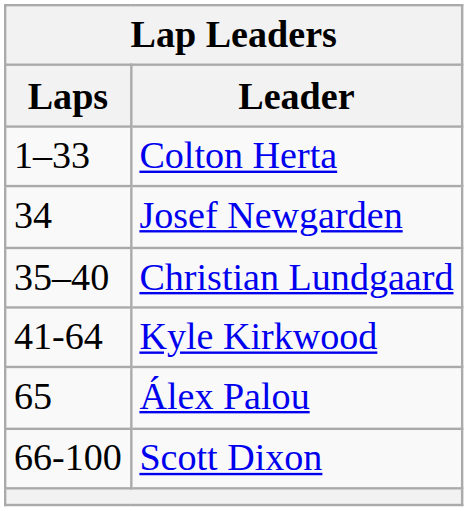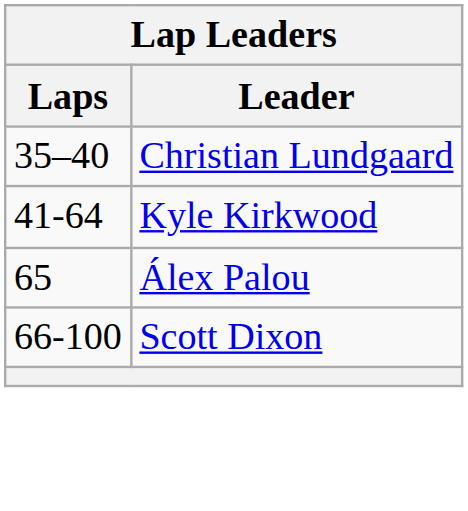- row: 1–33 | Colton Herta
- row: 34 | Josef Newgarden
